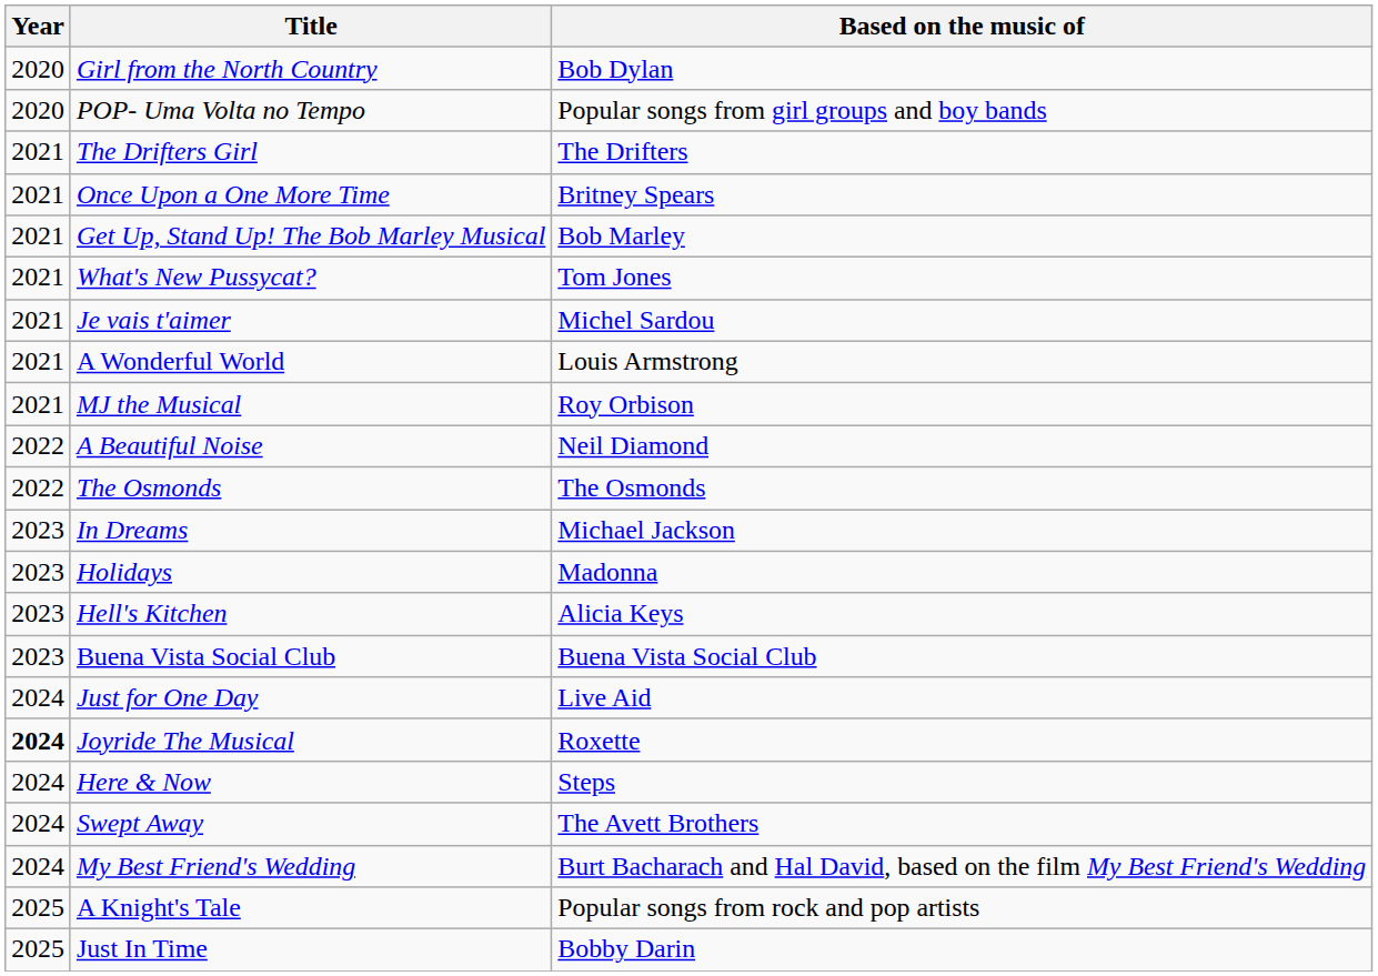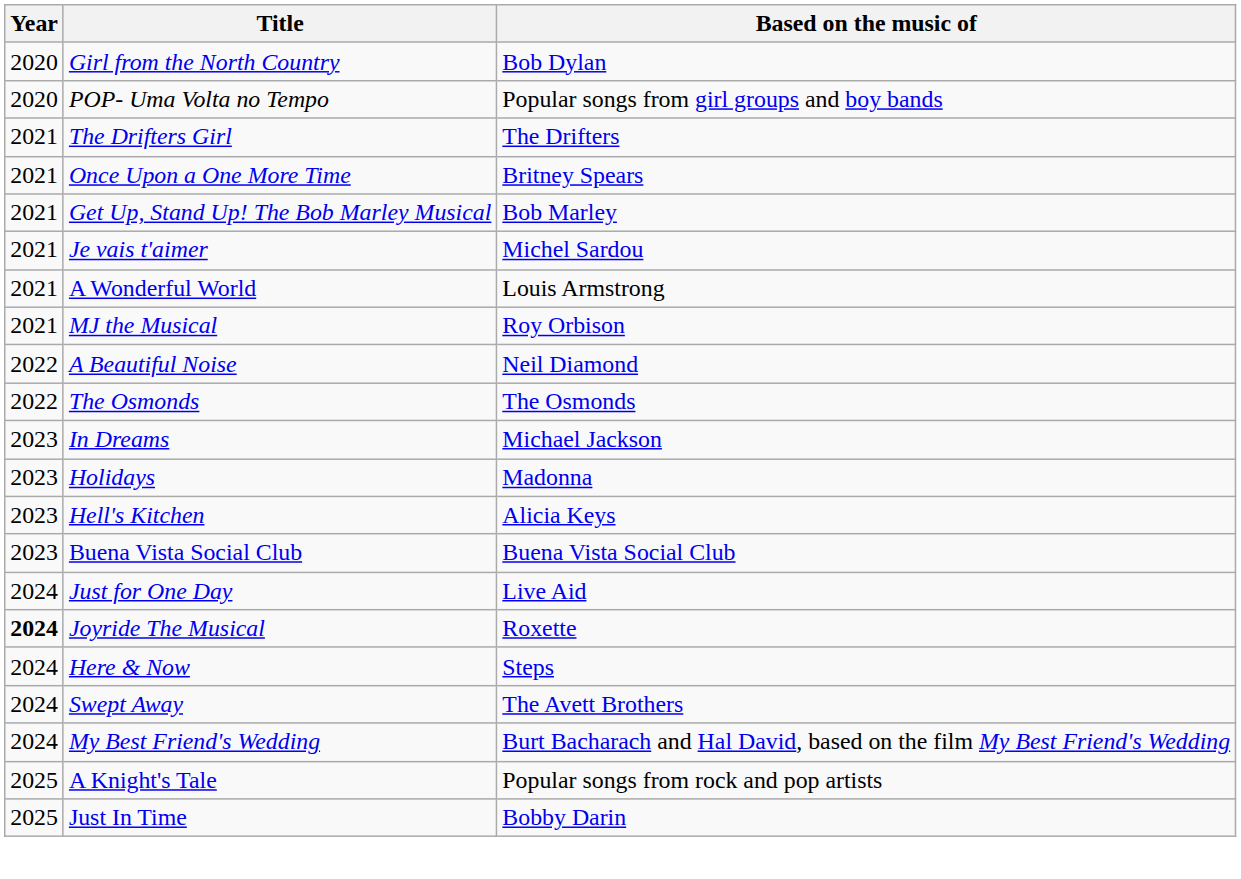- row: 2021 | What's New Pussycat? | Tom Jones
